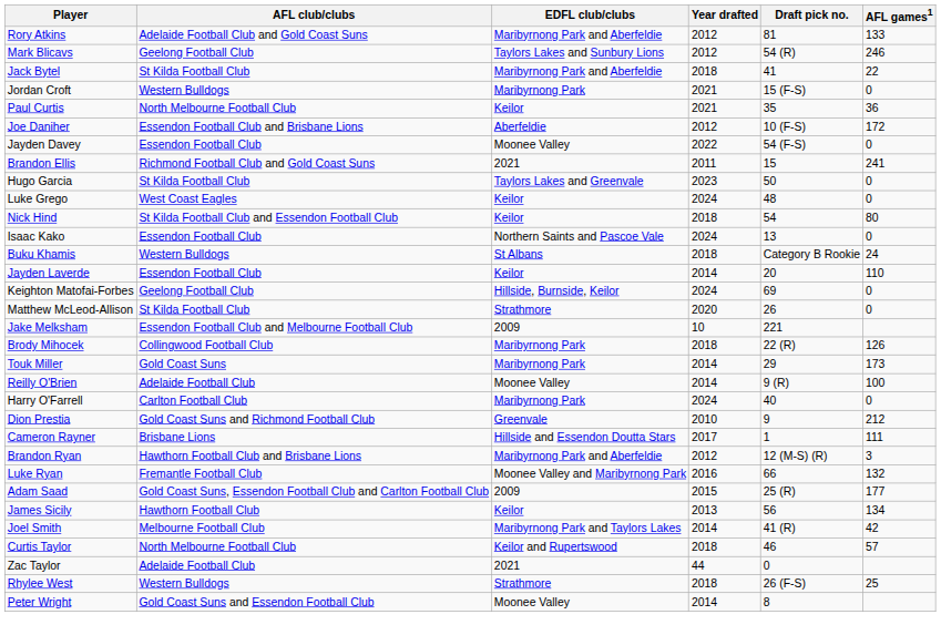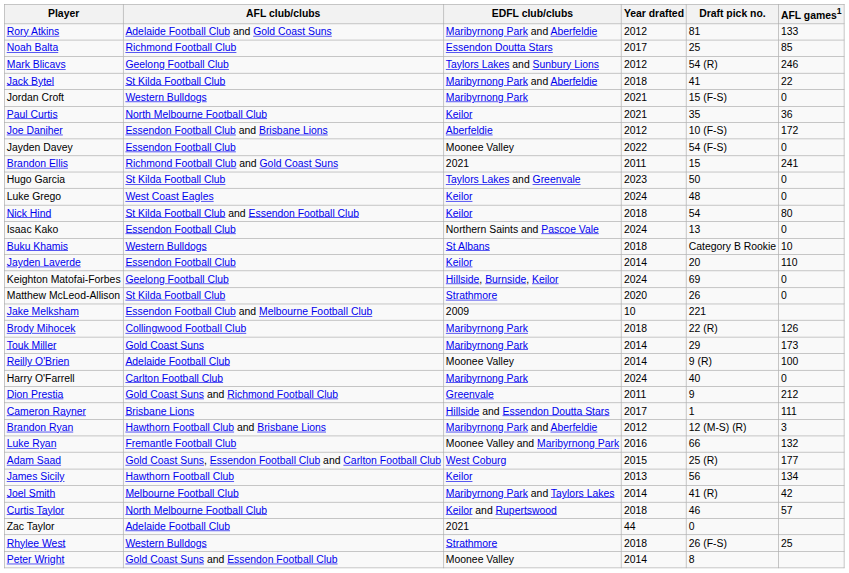+ row: Noah Balta | Richmond Football Club | Essendon Doutta Stars | 2017 | 25 | 85
Buku Khamis | AFL games1: 24 -> 10
Dion Prestia | Year drafted: 2010 -> 2011
Adam Saad | EDFL club/clubs: 2009 -> West Coburg
